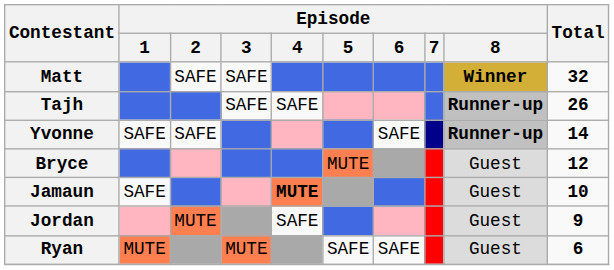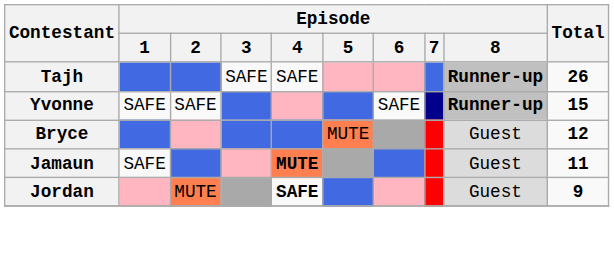- row: Matt | SAFE | SAFE | Winner | 32
Yvonne | Total: 14 -> 15
Jamaun | Total: 10 -> 11
Jordan | Episode / 4: normal -> bold
- row: Ryan | MUTE | MUTE | SAFE | SAFE | Guest | 6
